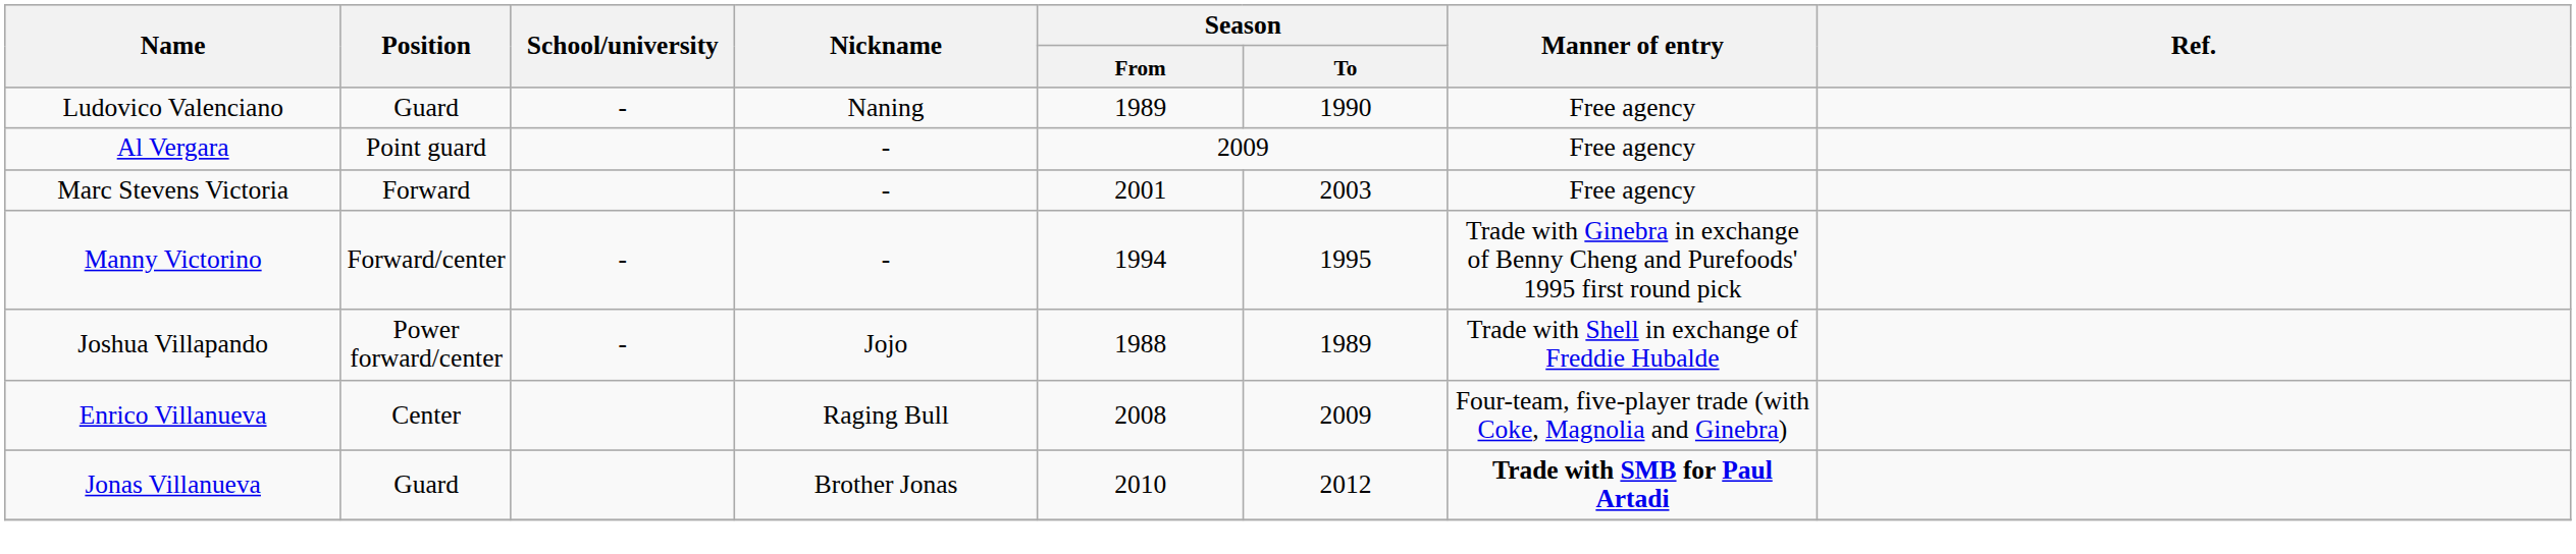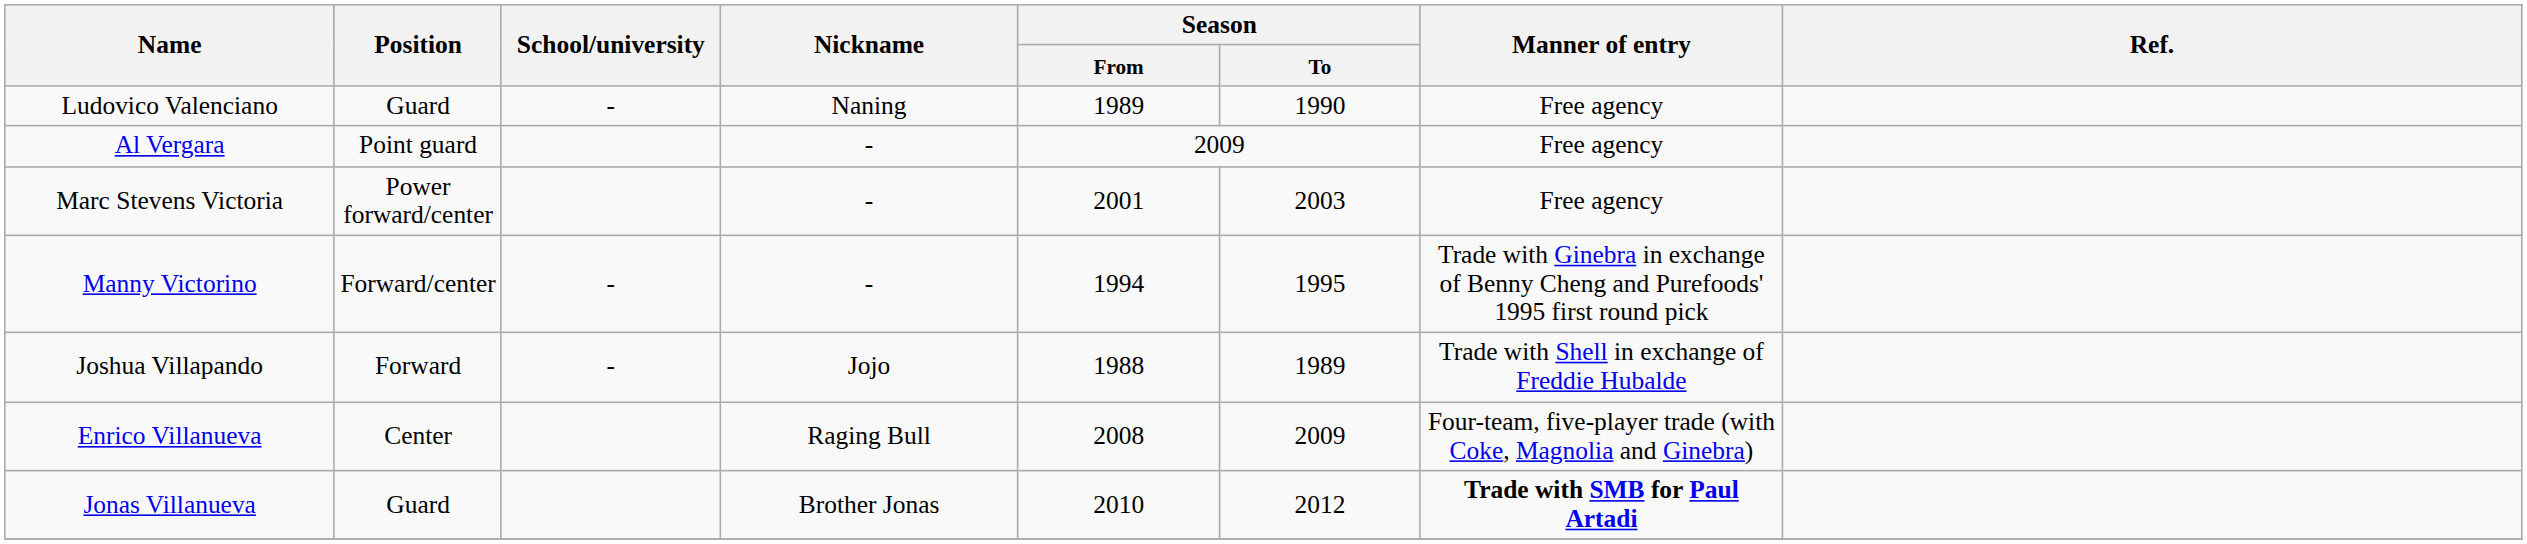Marc Stevens Victoria | Position: Forward -> Power forward/center
Joshua Villapando | Position: Power forward/center -> Forward
